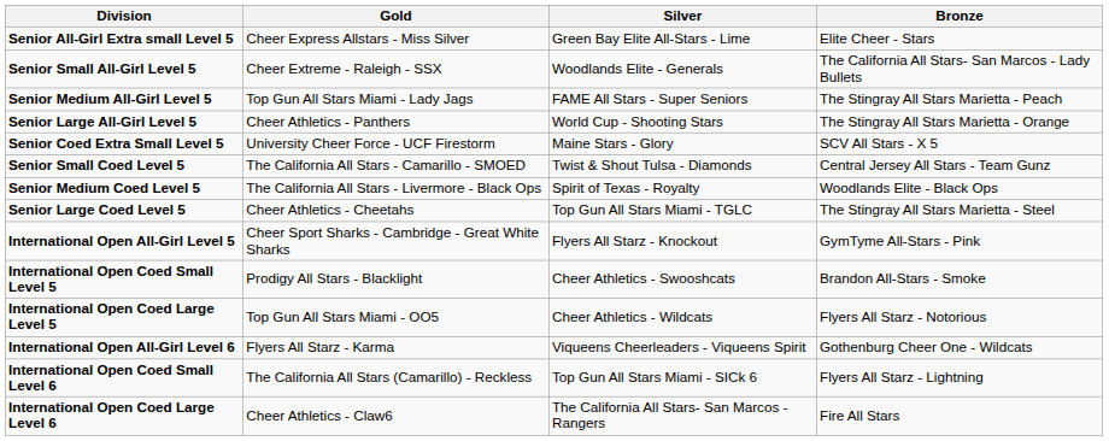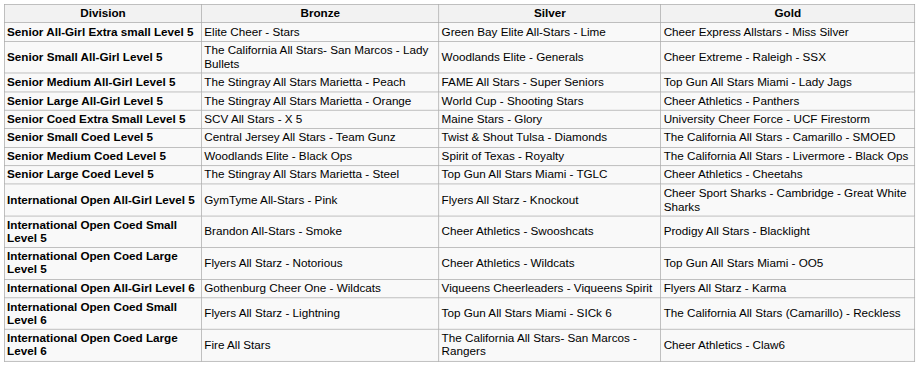columns swapped: Gold <-> Bronze
